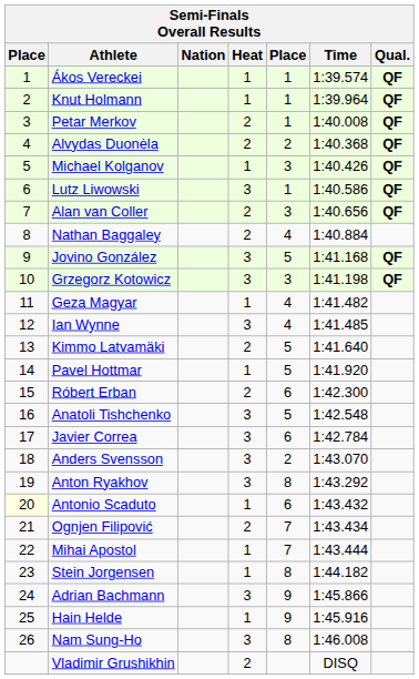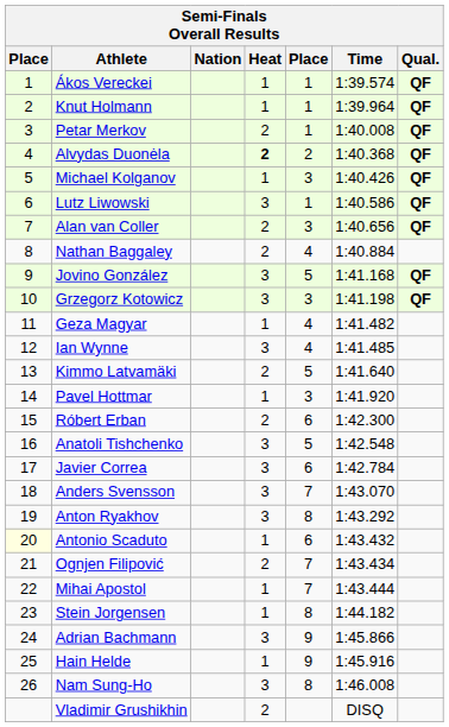Alvydas Duonėla | Heat: normal -> bold
Pavel Hottmar | column 5: 5 -> 3
Anders Svensson | column 5: 2 -> 7
